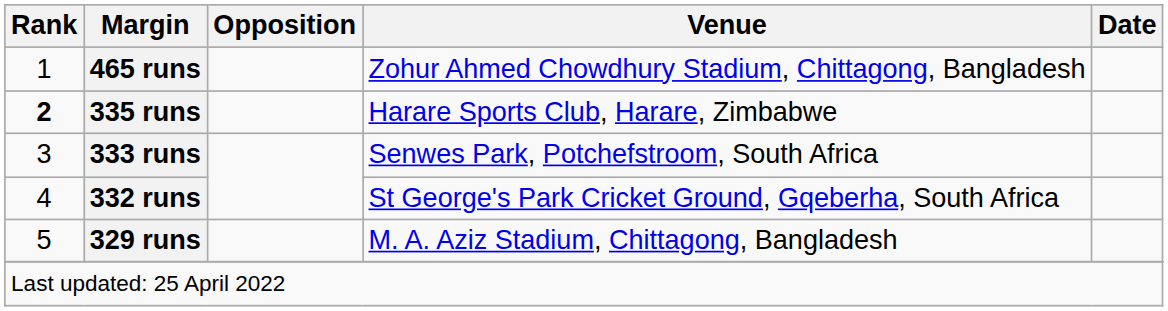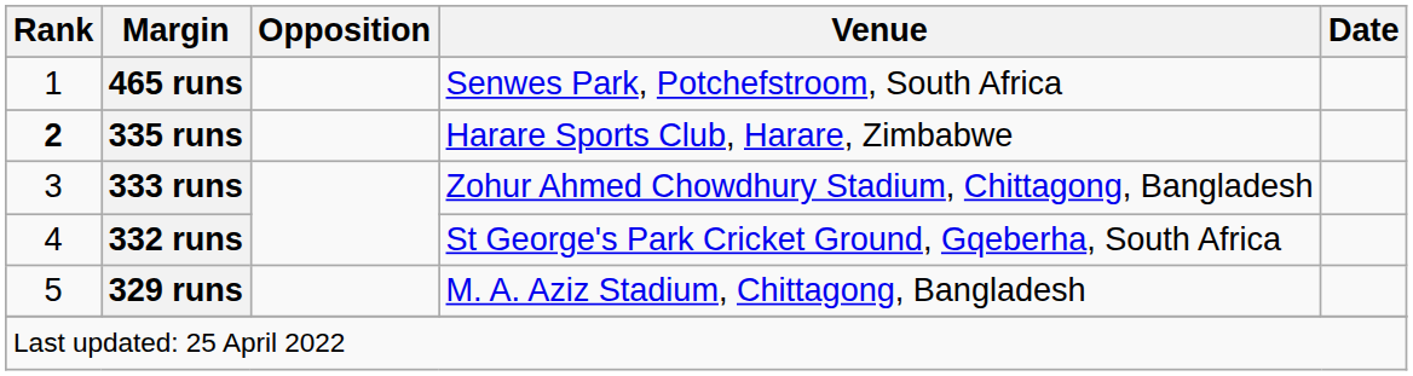465 runs | Venue: Zohur Ahmed Chowdhury Stadium, Chittagong, Bangladesh -> Senwes Park, Potchefstroom, South Africa
333 runs | Venue: Senwes Park, Potchefstroom, South Africa -> Zohur Ahmed Chowdhury Stadium, Chittagong, Bangladesh
